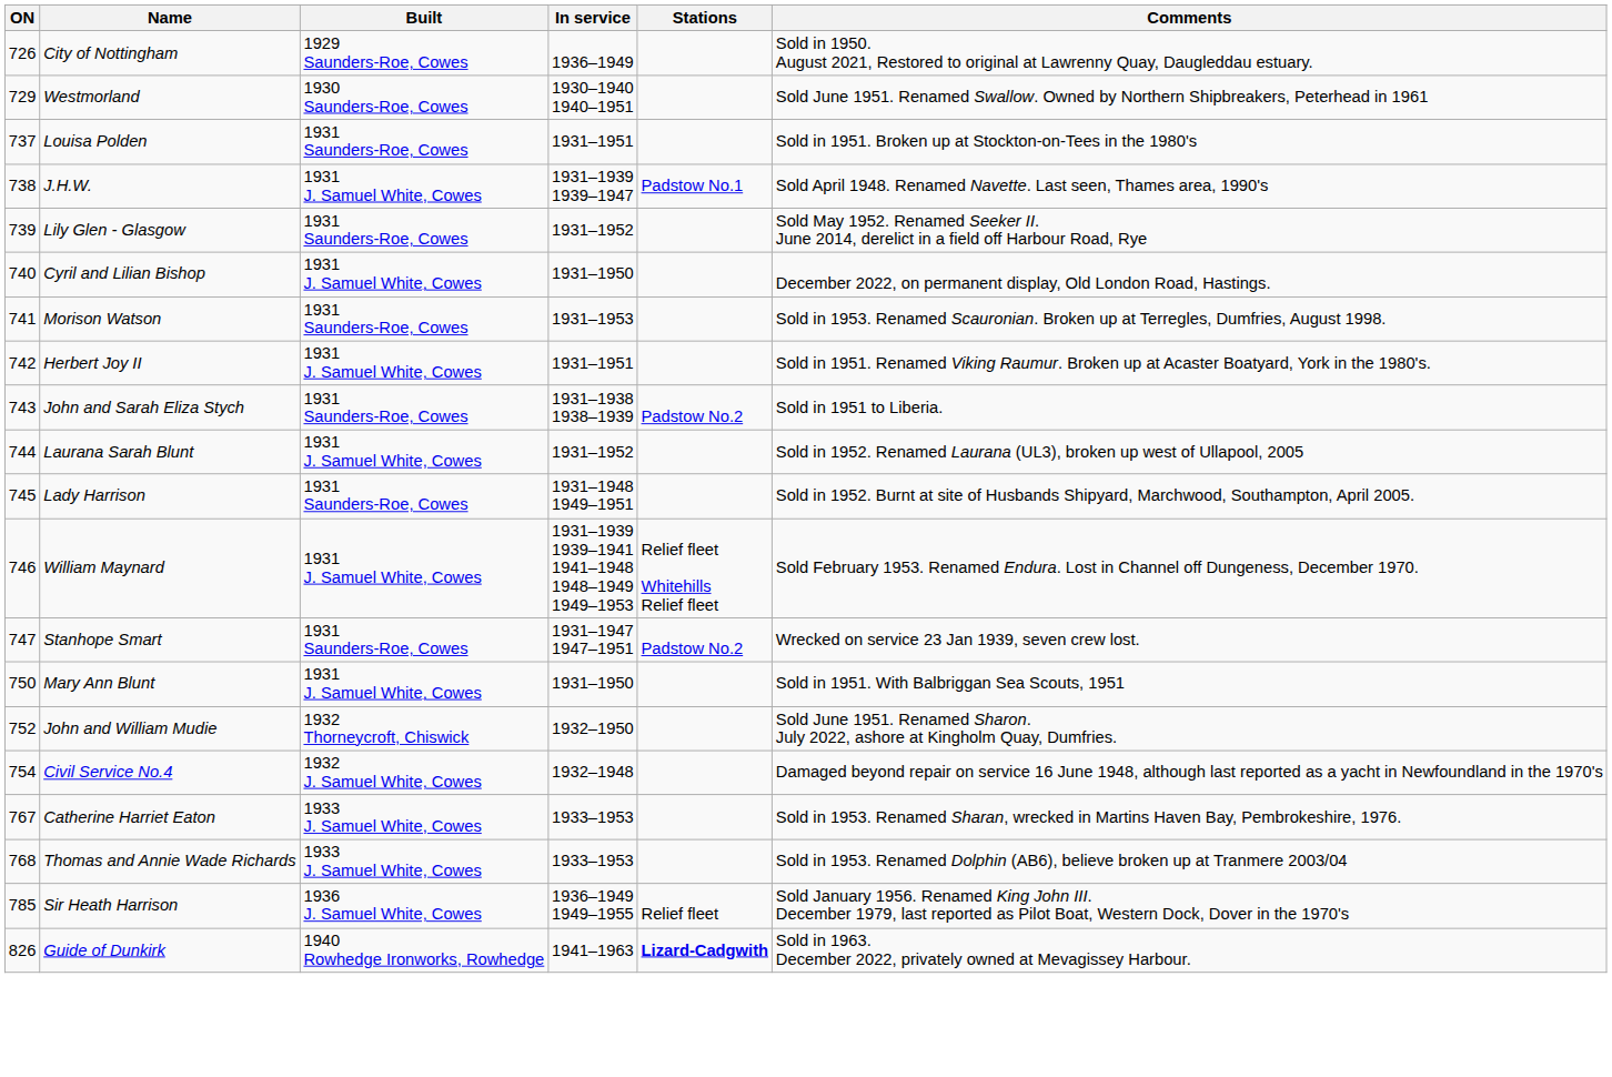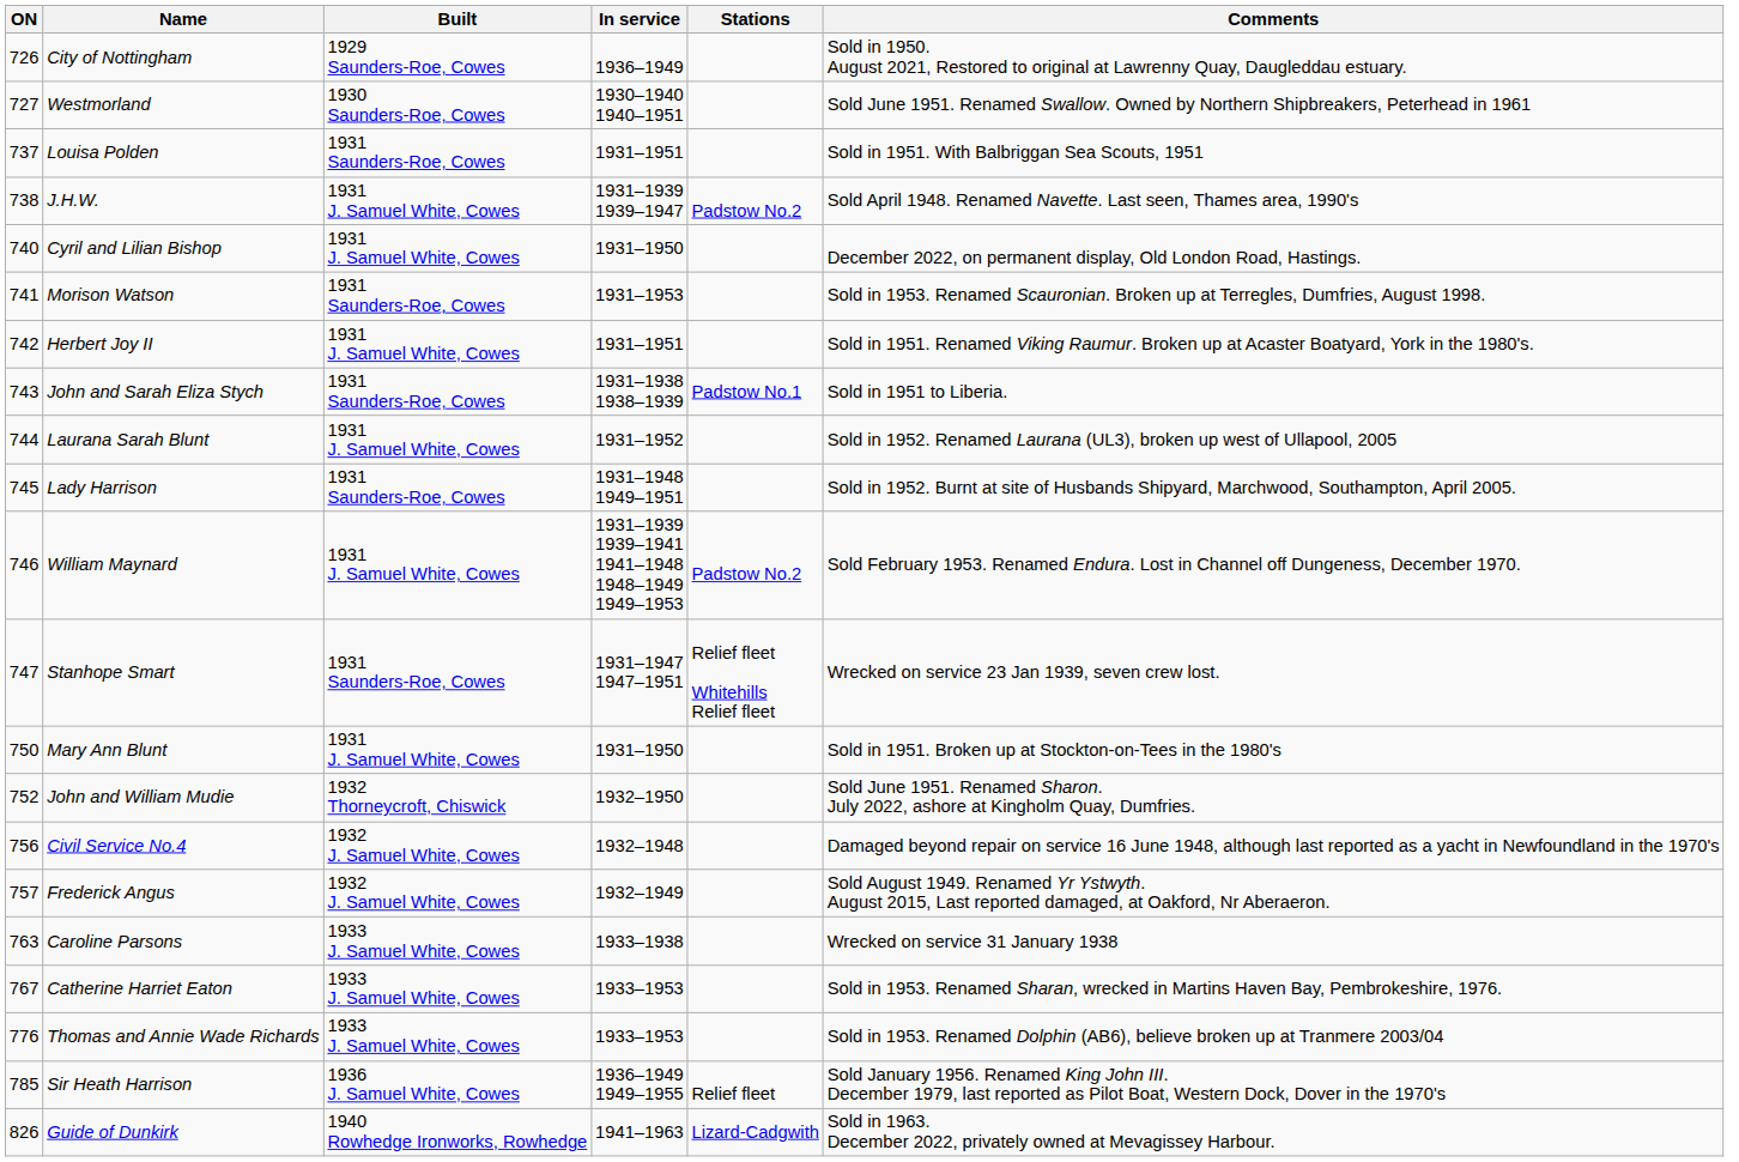Westmorland | ON: 729 -> 727
Louisa Polden | Comments: Sold in 1951. Broken up at Stockton-on-Tees in the 1980's -> Sold in 1951. With Balbriggan Sea Scouts, 1951
J.H.W. | Stations: Padstow No.1 -> Padstow No.2
- row: 739 | Lily Glen - Glasgow | 1931 Saunders-Roe, Cowes | 1931–1952 | Sold May 1952. Renamed Seeker II. June 2014, derelict in a field off Harbour Road, Rye
John and Sarah Eliza Stych | Stations: Padstow No.2 -> Padstow No.1
William Maynard | Stations: Relief fleet Whitehills Relief fleet -> Padstow No.2
Stanhope Smart | Stations: Padstow No.2 -> Relief fleet Whitehills Relief fleet
Mary Ann Blunt | Comments: Sold in 1951. With Balbriggan Sea Scouts, 1951 -> Sold in 1951. Broken up at Stockton-on-Tees in the 1980's
Civil Service No.4 | ON: 754 -> 756
+ row: 757 | Frederick Angus | 1932 J. Samuel White, Cowes | 1932–1949 | Sold August 1949. Renamed Yr Ystwyth. August 2015, Last reported damaged, at Oakford, Nr Aberaeron.
+ row: 763 | Caroline Parsons | 1933 J. Samuel White, Cowes | 1933–1938 | Wrecked on service 31 January 1938
Thomas and Annie Wade Richards | ON: 768 -> 776
Guide of Dunkirk | Stations: bold -> normal
